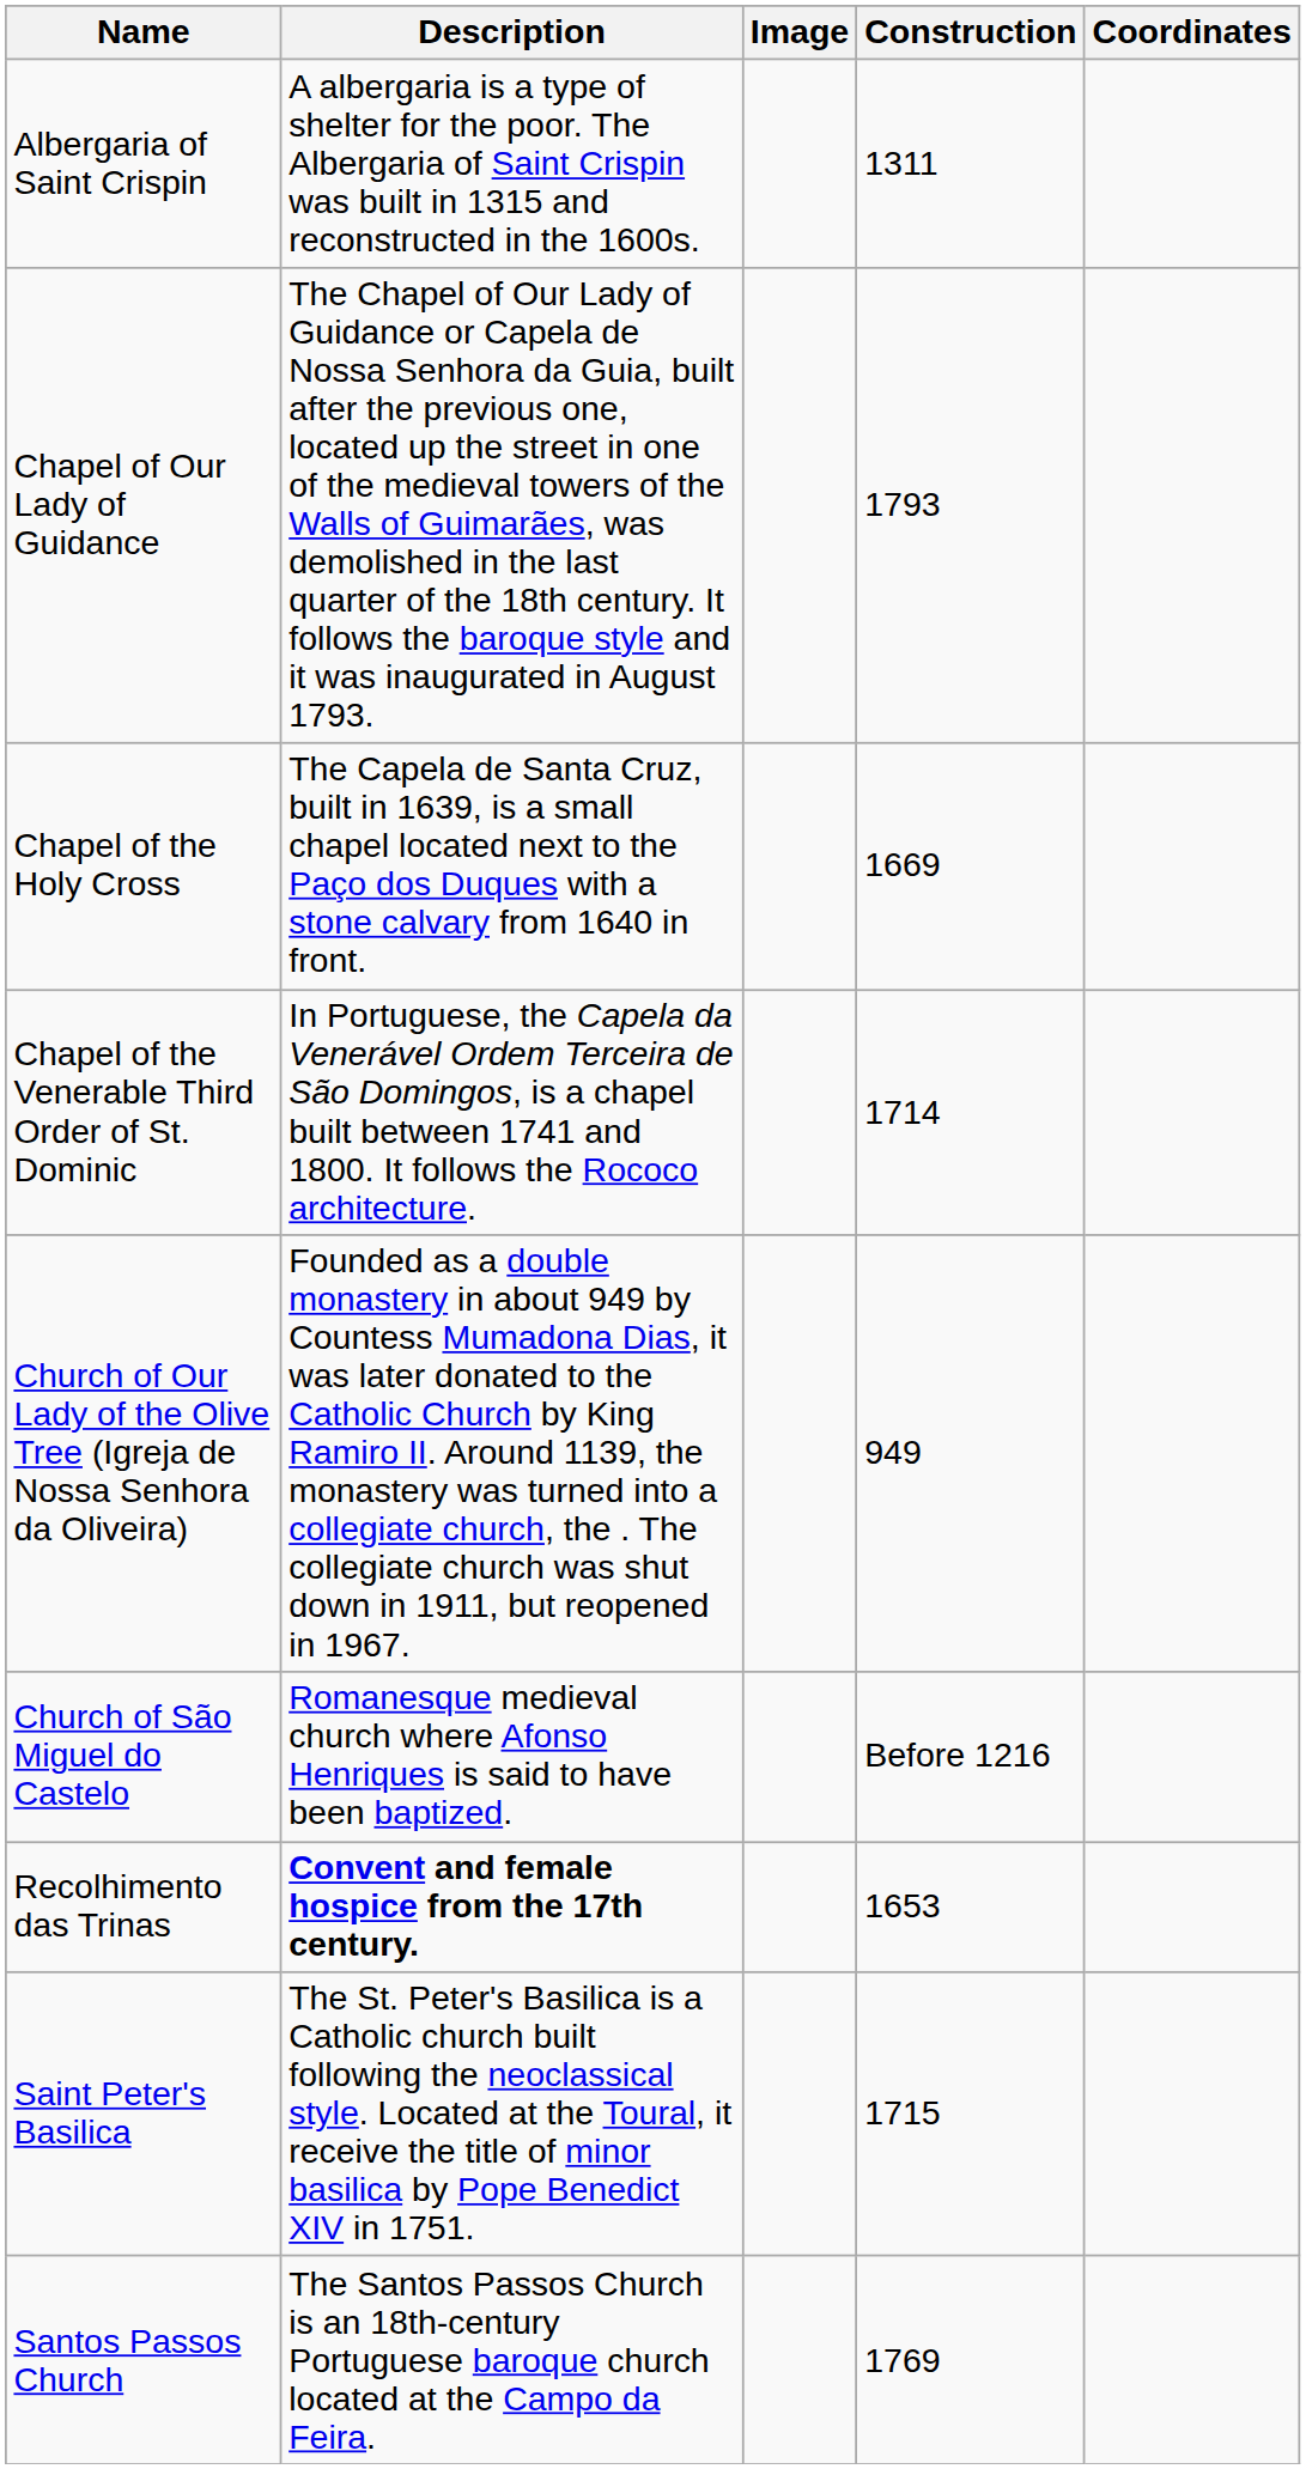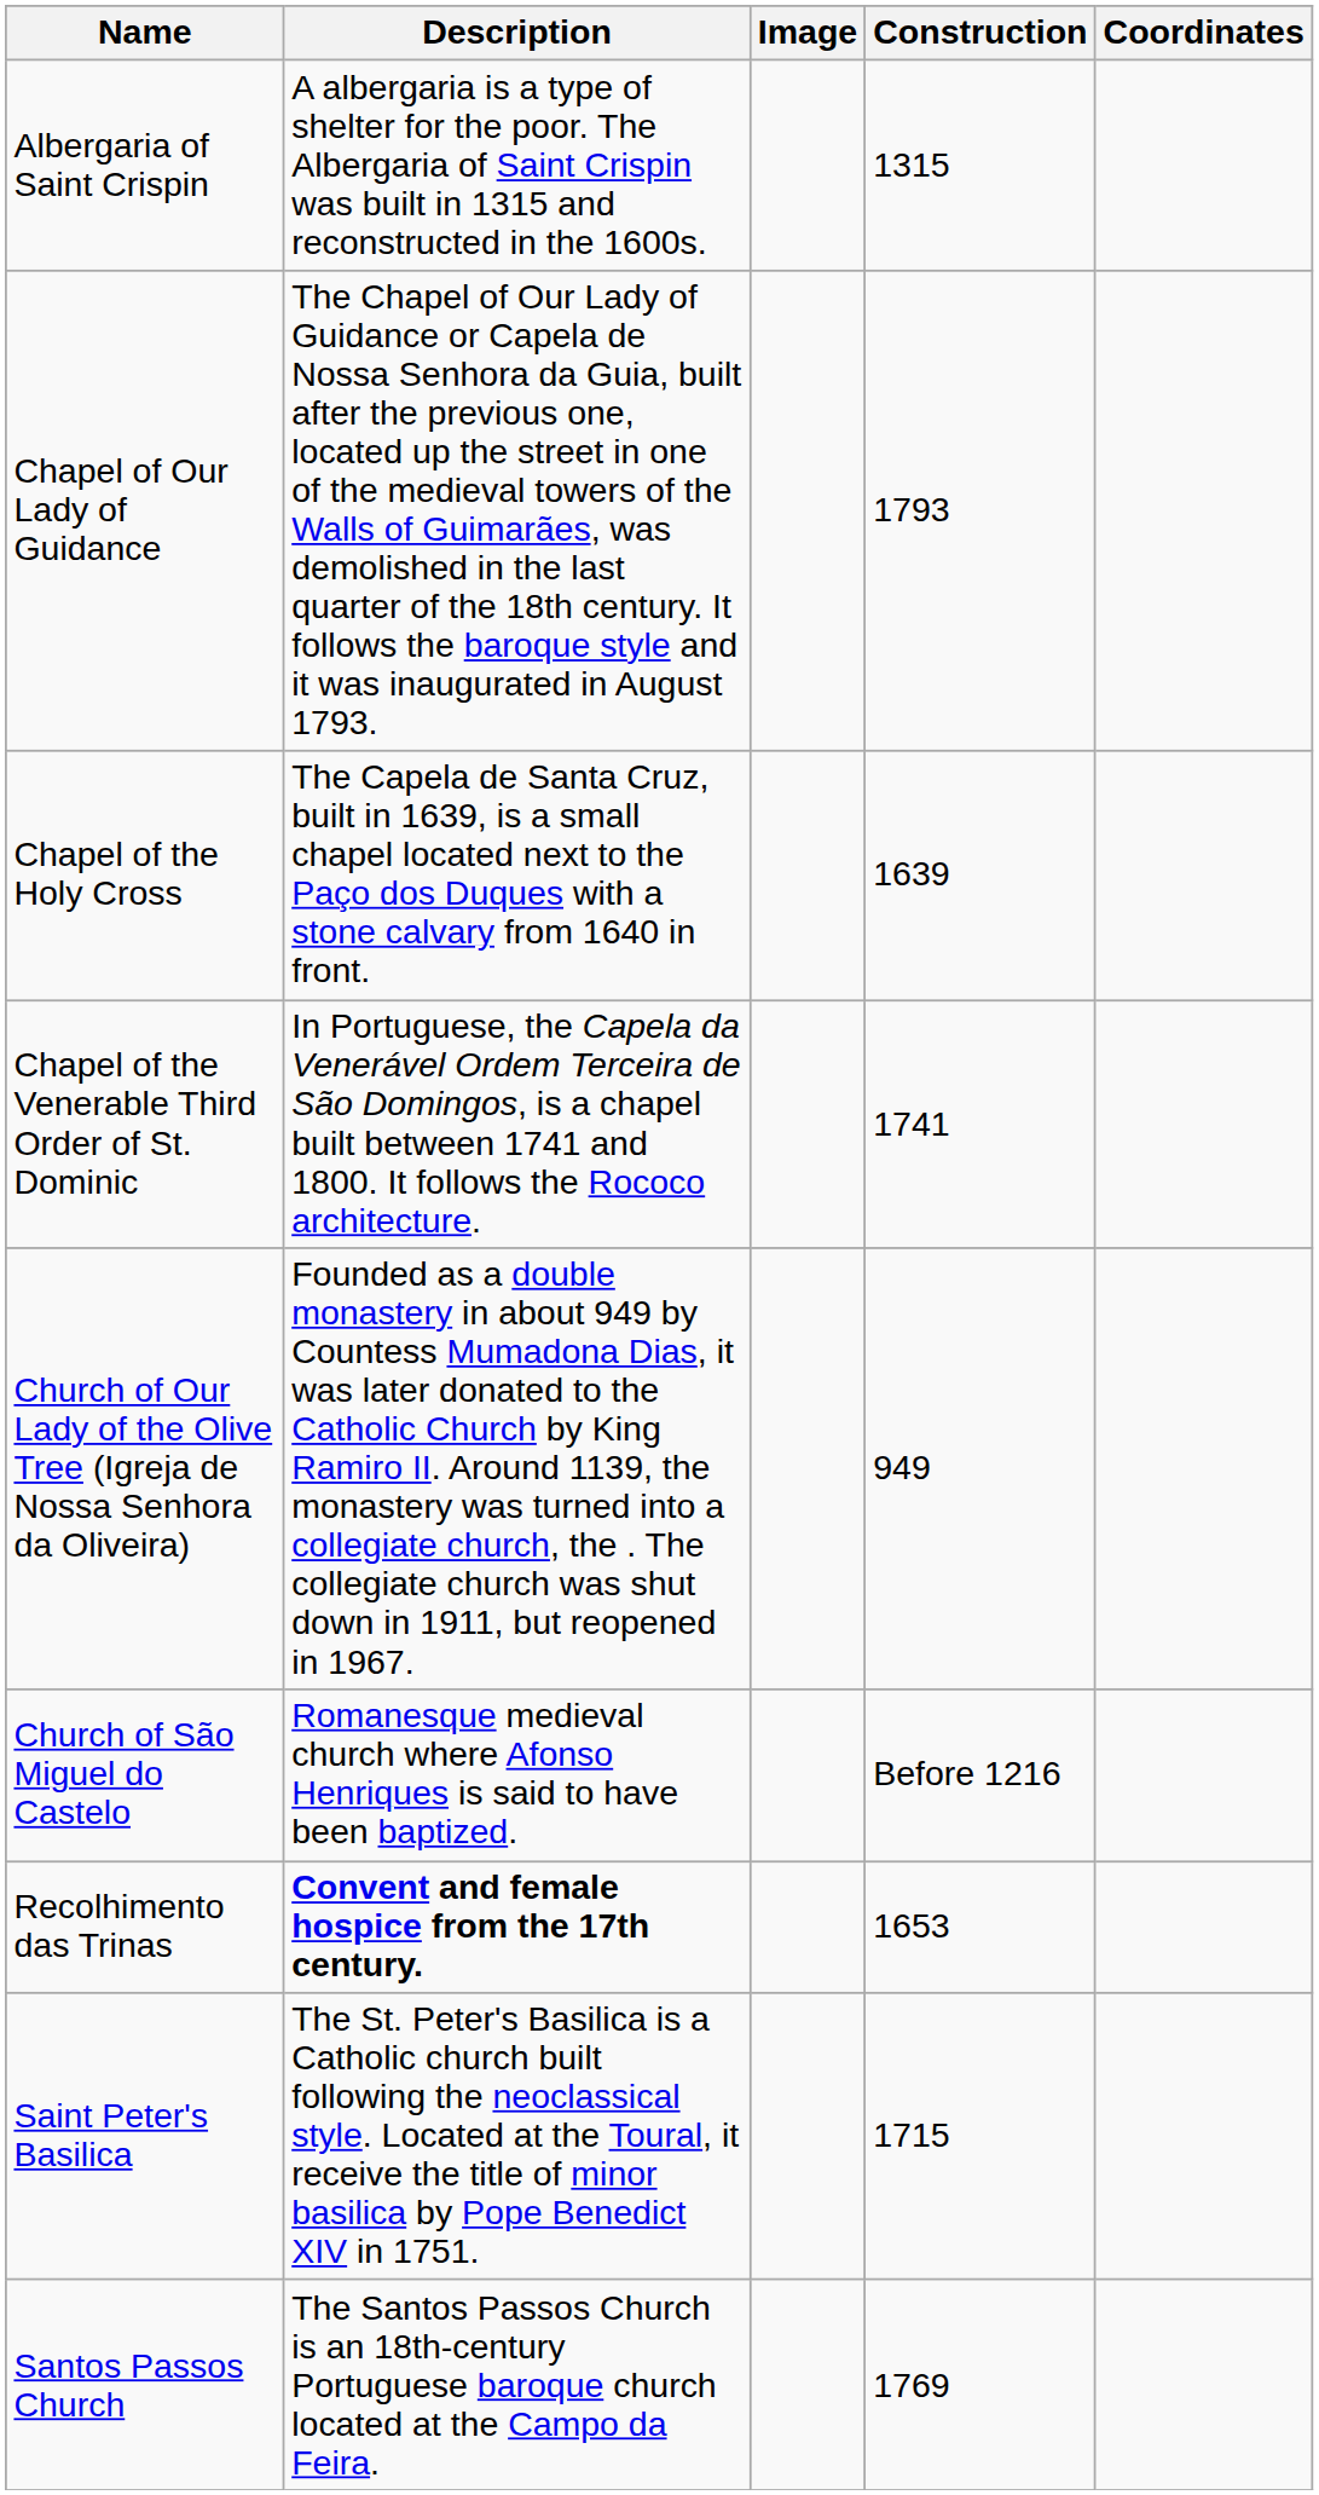Albergaria of Saint Crispin | Construction: 1311 -> 1315
Chapel of the Holy Cross | Construction: 1669 -> 1639
Chapel of the Venerable Third Order of St. Dominic | Construction: 1714 -> 1741
